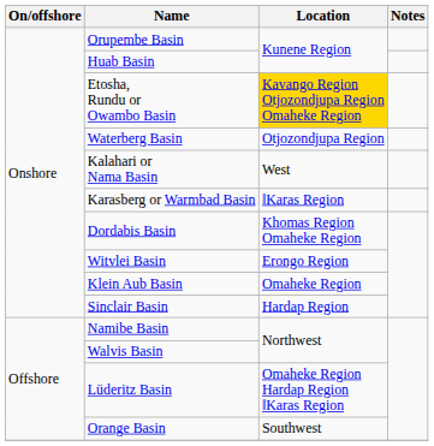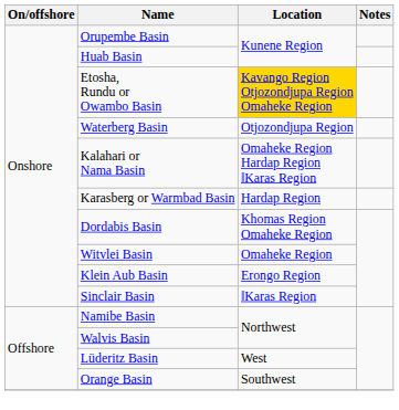Kalahari or Nama Basin | Location: West -> Omaheke Region Hardap Region ǁKaras Region
Karasberg or Warmbad Basin | Location: ǁKaras Region -> Hardap Region
Witvlei Basin | Location: Erongo Region -> Omaheke Region
Klein Aub Basin | Location: Omaheke Region -> Erongo Region
Sinclair Basin | Location: Hardap Region -> ǁKaras Region
Lüderitz Basin | Location: Omaheke Region Hardap Region ǁKaras Region -> West
